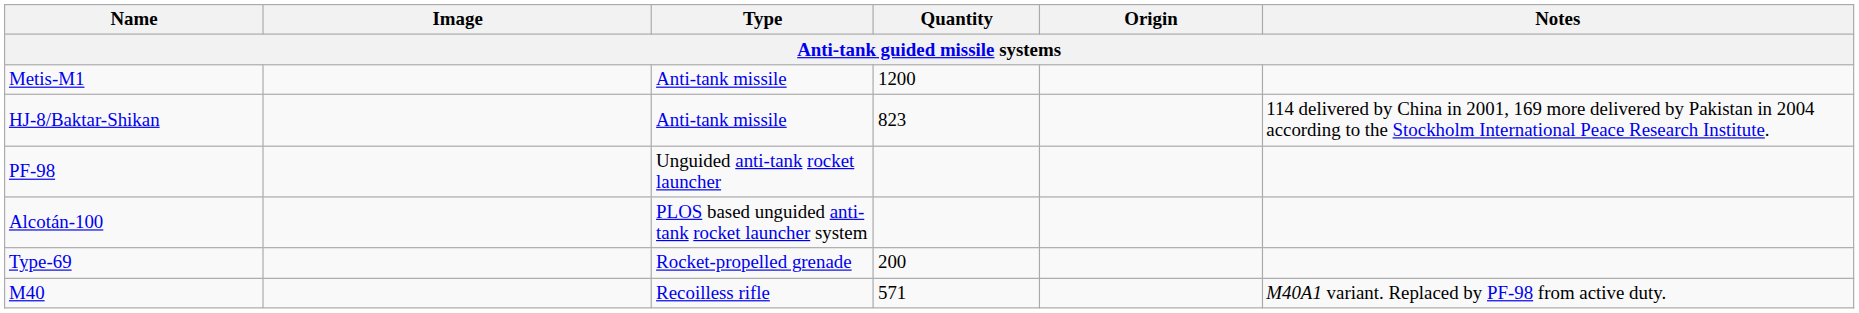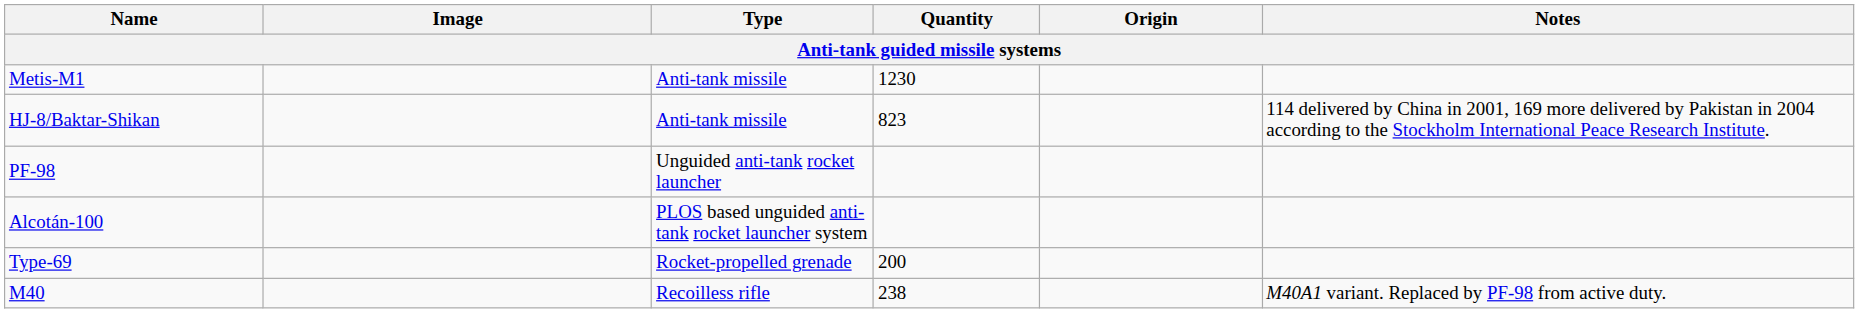Metis-M1 | Quantity: 1200 -> 1230
M40 | Quantity: 571 -> 238
